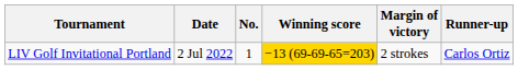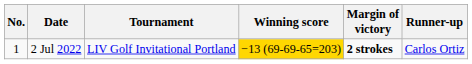columns swapped: No. <-> Tournament
2 Jul 2022 | Margin of victory: normal -> bold
